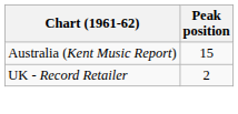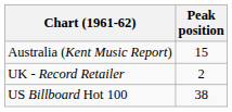+ row: US Billboard Hot 100 | 38
